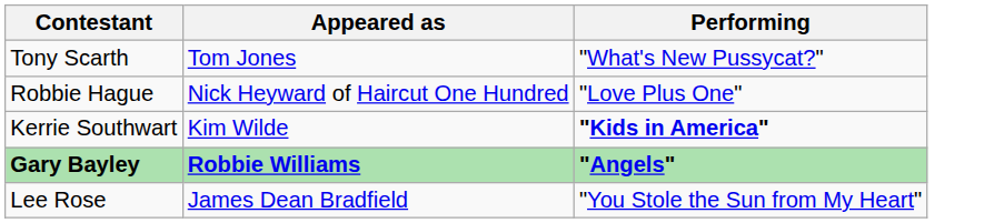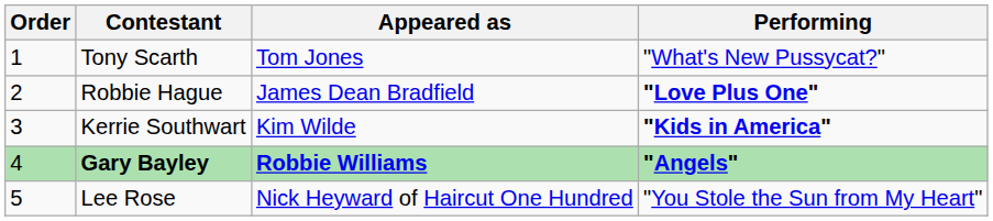+ column: Order | 1 | 2 | 3 | 4 | 5
Robbie Hague | Appeared as: Nick Heyward of Haircut One Hundred -> James Dean Bradfield
Robbie Hague | Performing: normal -> bold
Lee Rose | Appeared as: James Dean Bradfield -> Nick Heyward of Haircut One Hundred
